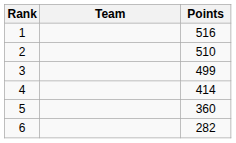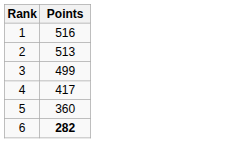- column: Team
2 | Points: 510 -> 513
4 | Points: 414 -> 417
6 | Points: normal -> bold
